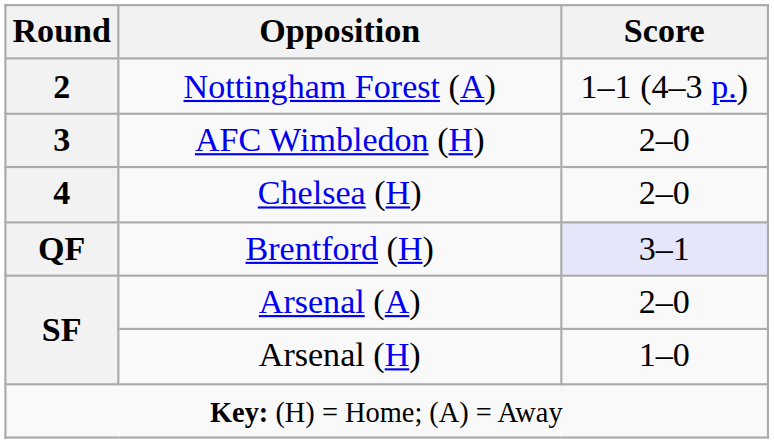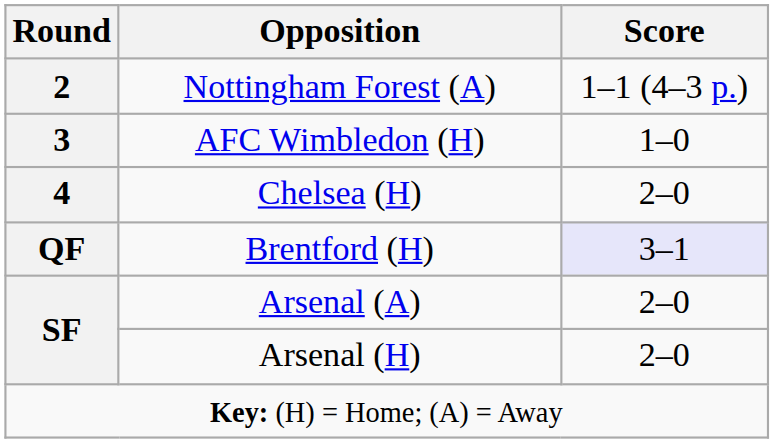AFC Wimbledon (H) | Score: 2–0 -> 1–0
Arsenal (H) | Score: 1–0 -> 2–0
